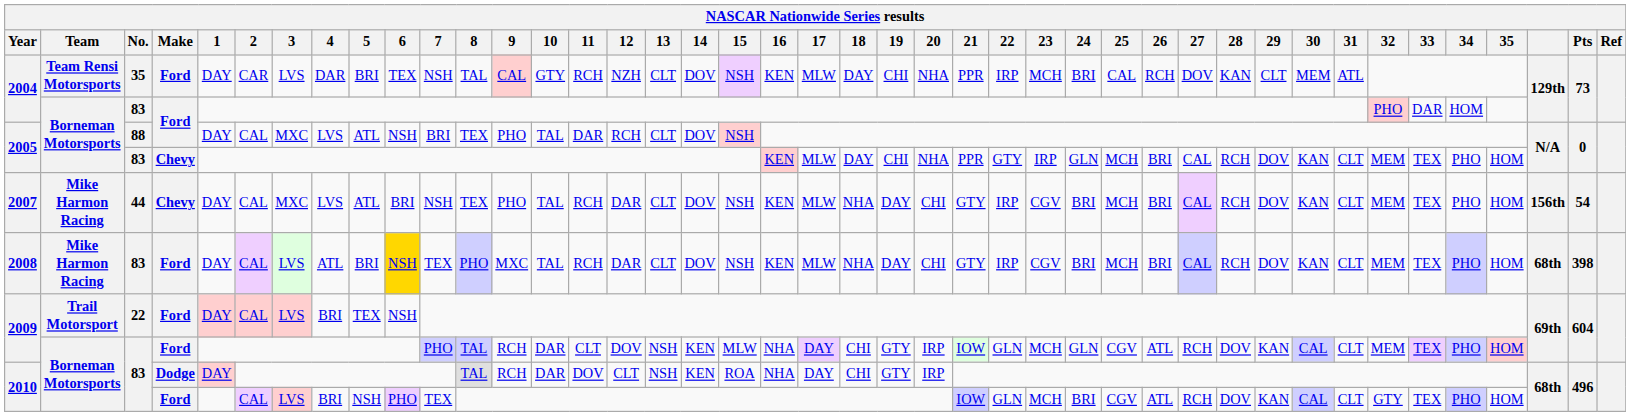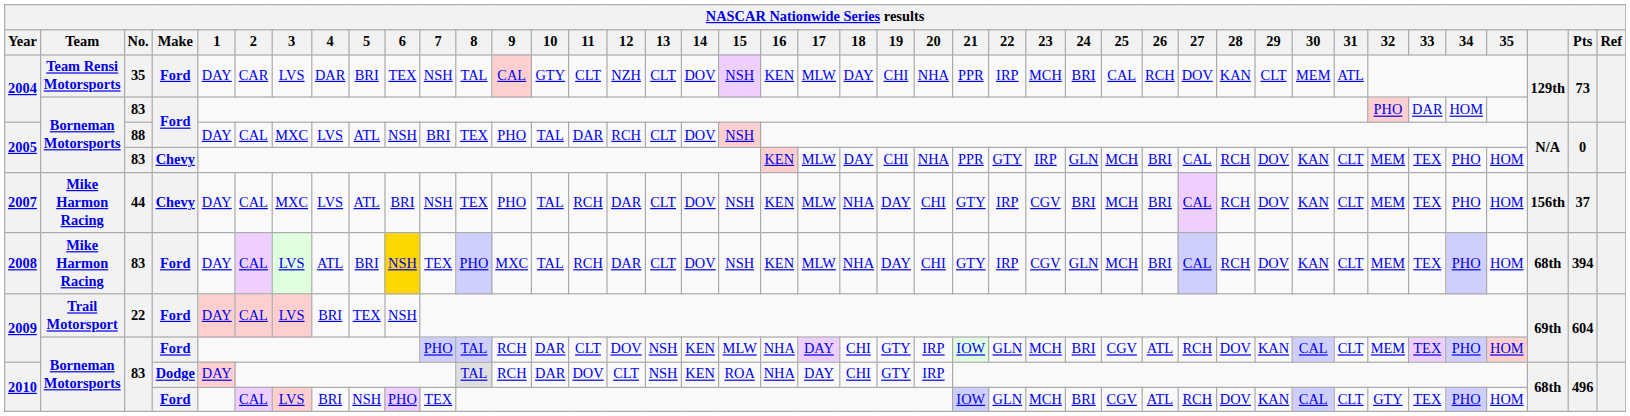2004 / 35 | 11: RCH -> CLT
2007 | Pts: 54 -> 37
2008 | 24: BRI -> GLN
2008 | Pts: 398 -> 394
2009 / 83 | 24: GLN -> BRI
